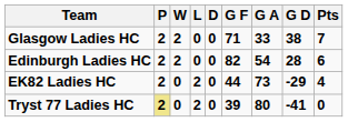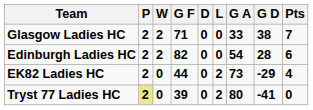columns swapped: L <-> G F
